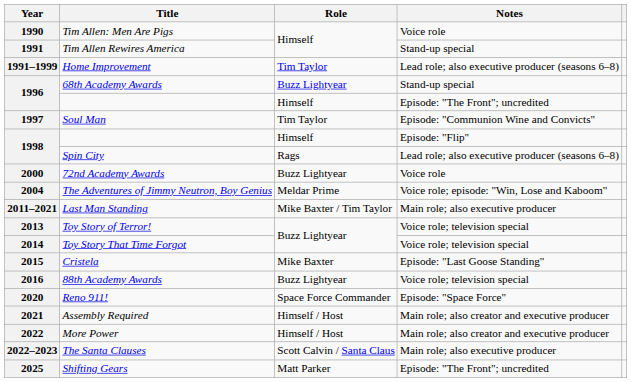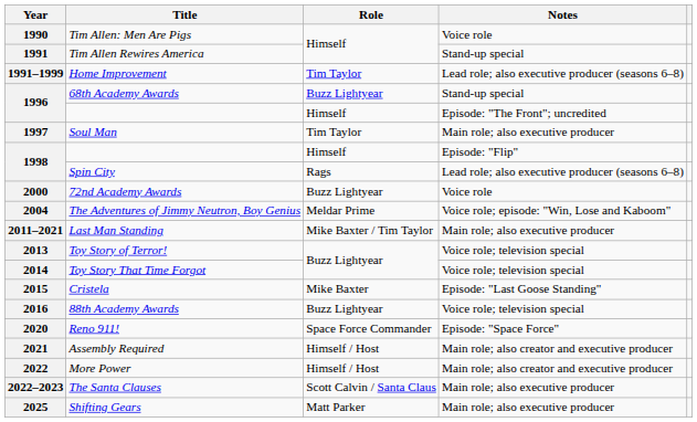1997 | Notes: Episode: "Communion Wine and Convicts" -> Main role; also executive producer
2025 | Notes: Episode: "The Front"; uncredited -> Main role; also executive producer
